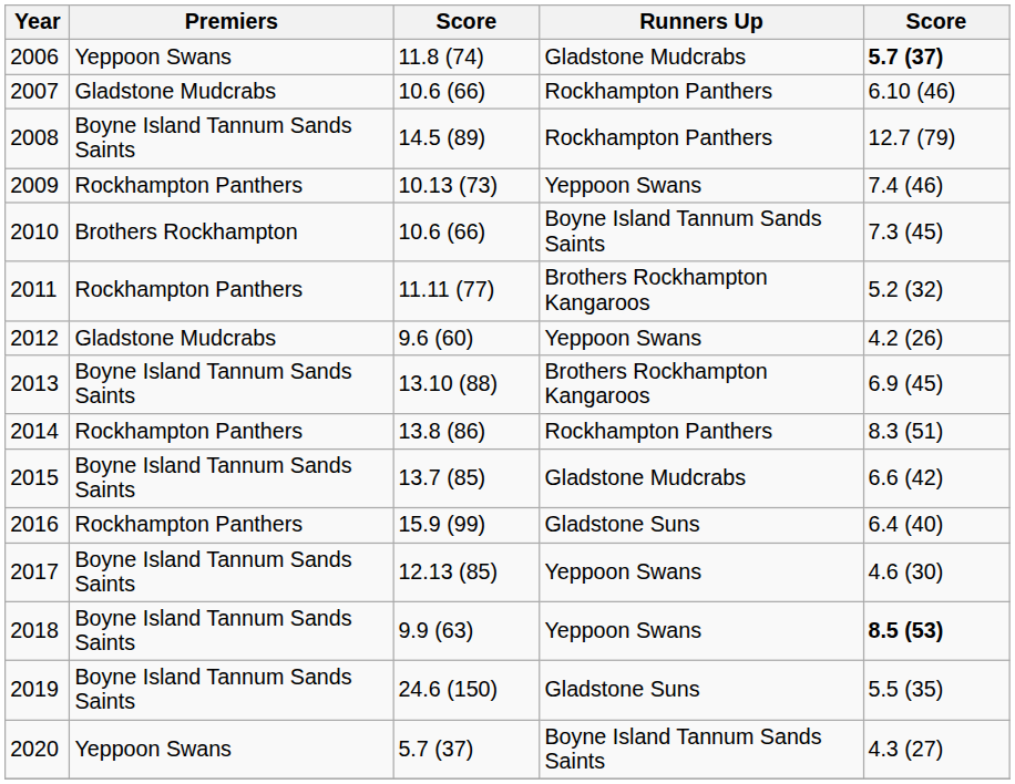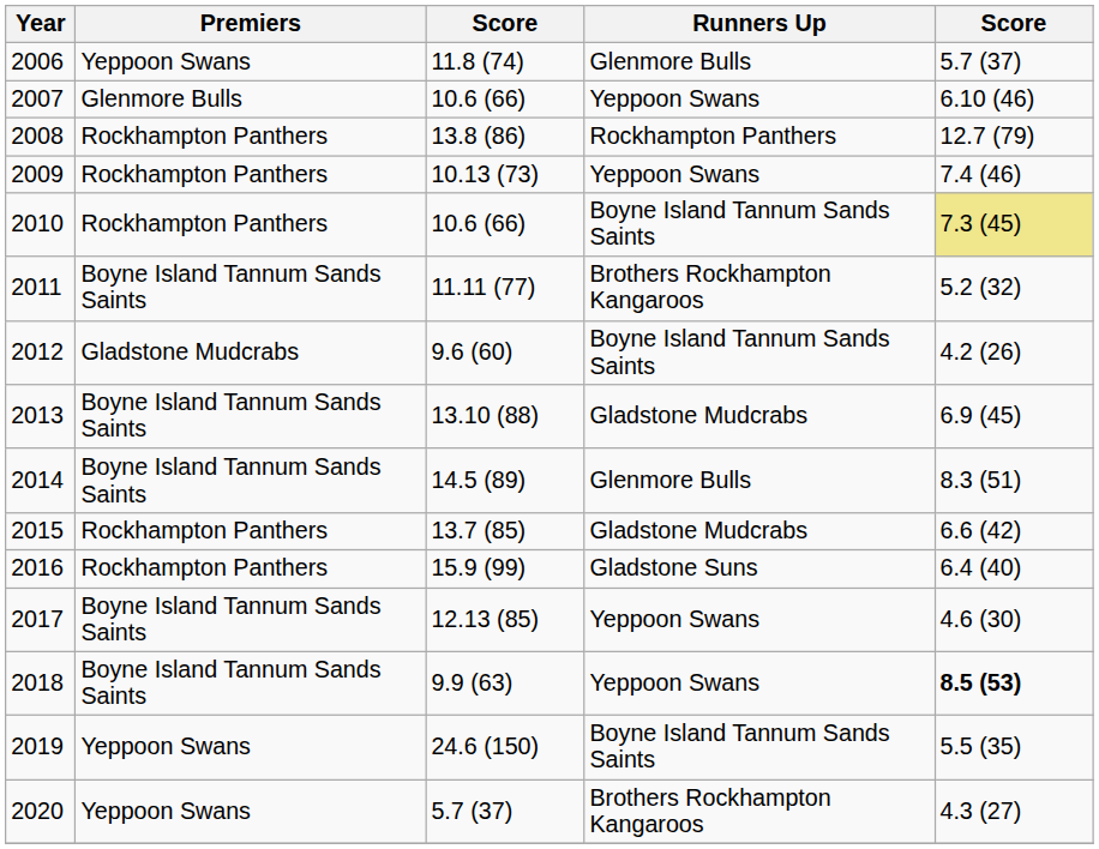2006 | Runners Up: Gladstone Mudcrabs -> Glenmore Bulls
2006 | column 5: bold -> normal
2007 | Premiers: Gladstone Mudcrabs -> Glenmore Bulls
2007 | Runners Up: Rockhampton Panthers -> Yeppoon Swans
2008 | Premiers: Boyne Island Tannum Sands Saints -> Rockhampton Panthers
2008 | column 3: 14.5 (89) -> 13.8 (86)
2010 | Premiers: Brothers Rockhampton -> Rockhampton Panthers
2010 | column 5: no background -> khaki background
2011 | Premiers: Rockhampton Panthers -> Boyne Island Tannum Sands Saints
2012 | Runners Up: Yeppoon Swans -> Boyne Island Tannum Sands Saints
2013 | Runners Up: Brothers Rockhampton Kangaroos -> Gladstone Mudcrabs
2014 | Premiers: Rockhampton Panthers -> Boyne Island Tannum Sands Saints
2014 | column 3: 13.8 (86) -> 14.5 (89)
2014 | Runners Up: Rockhampton Panthers -> Glenmore Bulls
2015 | Premiers: Boyne Island Tannum Sands Saints -> Rockhampton Panthers
2019 | Premiers: Boyne Island Tannum Sands Saints -> Yeppoon Swans
2019 | Runners Up: Gladstone Suns -> Boyne Island Tannum Sands Saints
2020 | Runners Up: Boyne Island Tannum Sands Saints -> Brothers Rockhampton Kangaroos
